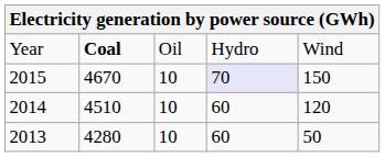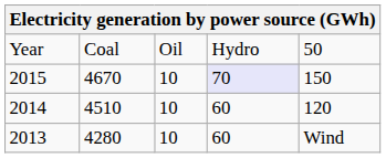Year | column 2: bold -> normal
Year | column 5: Wind -> 50
2013 | column 5: 50 -> Wind
